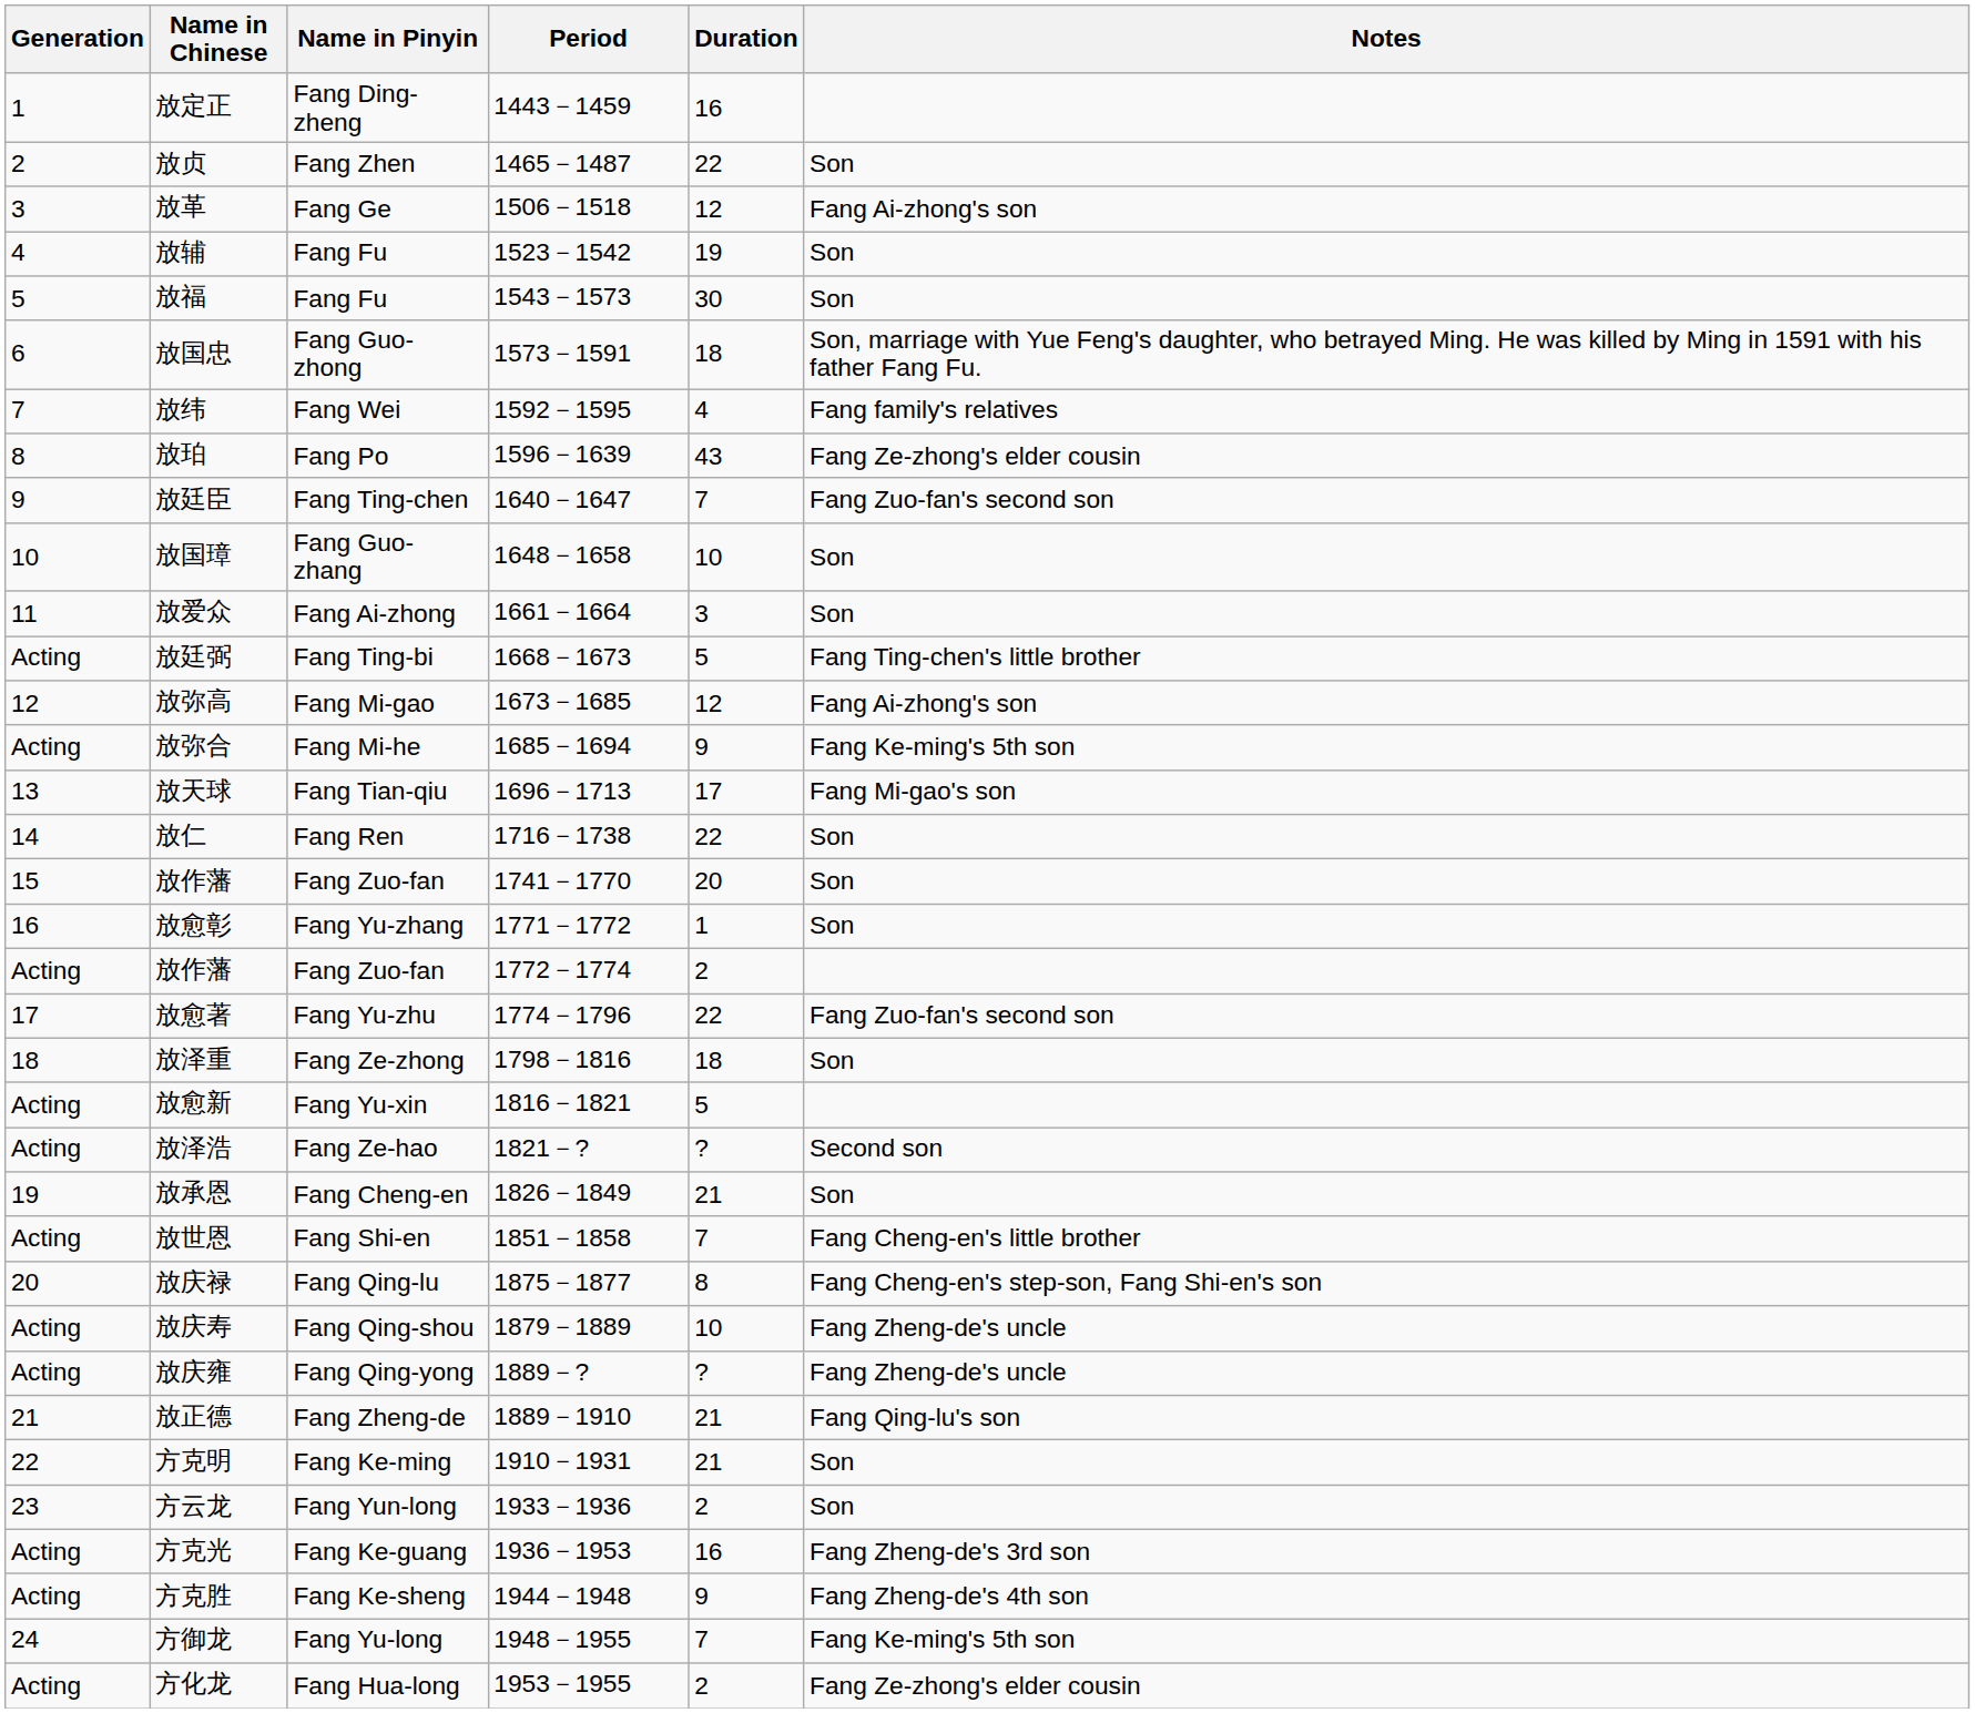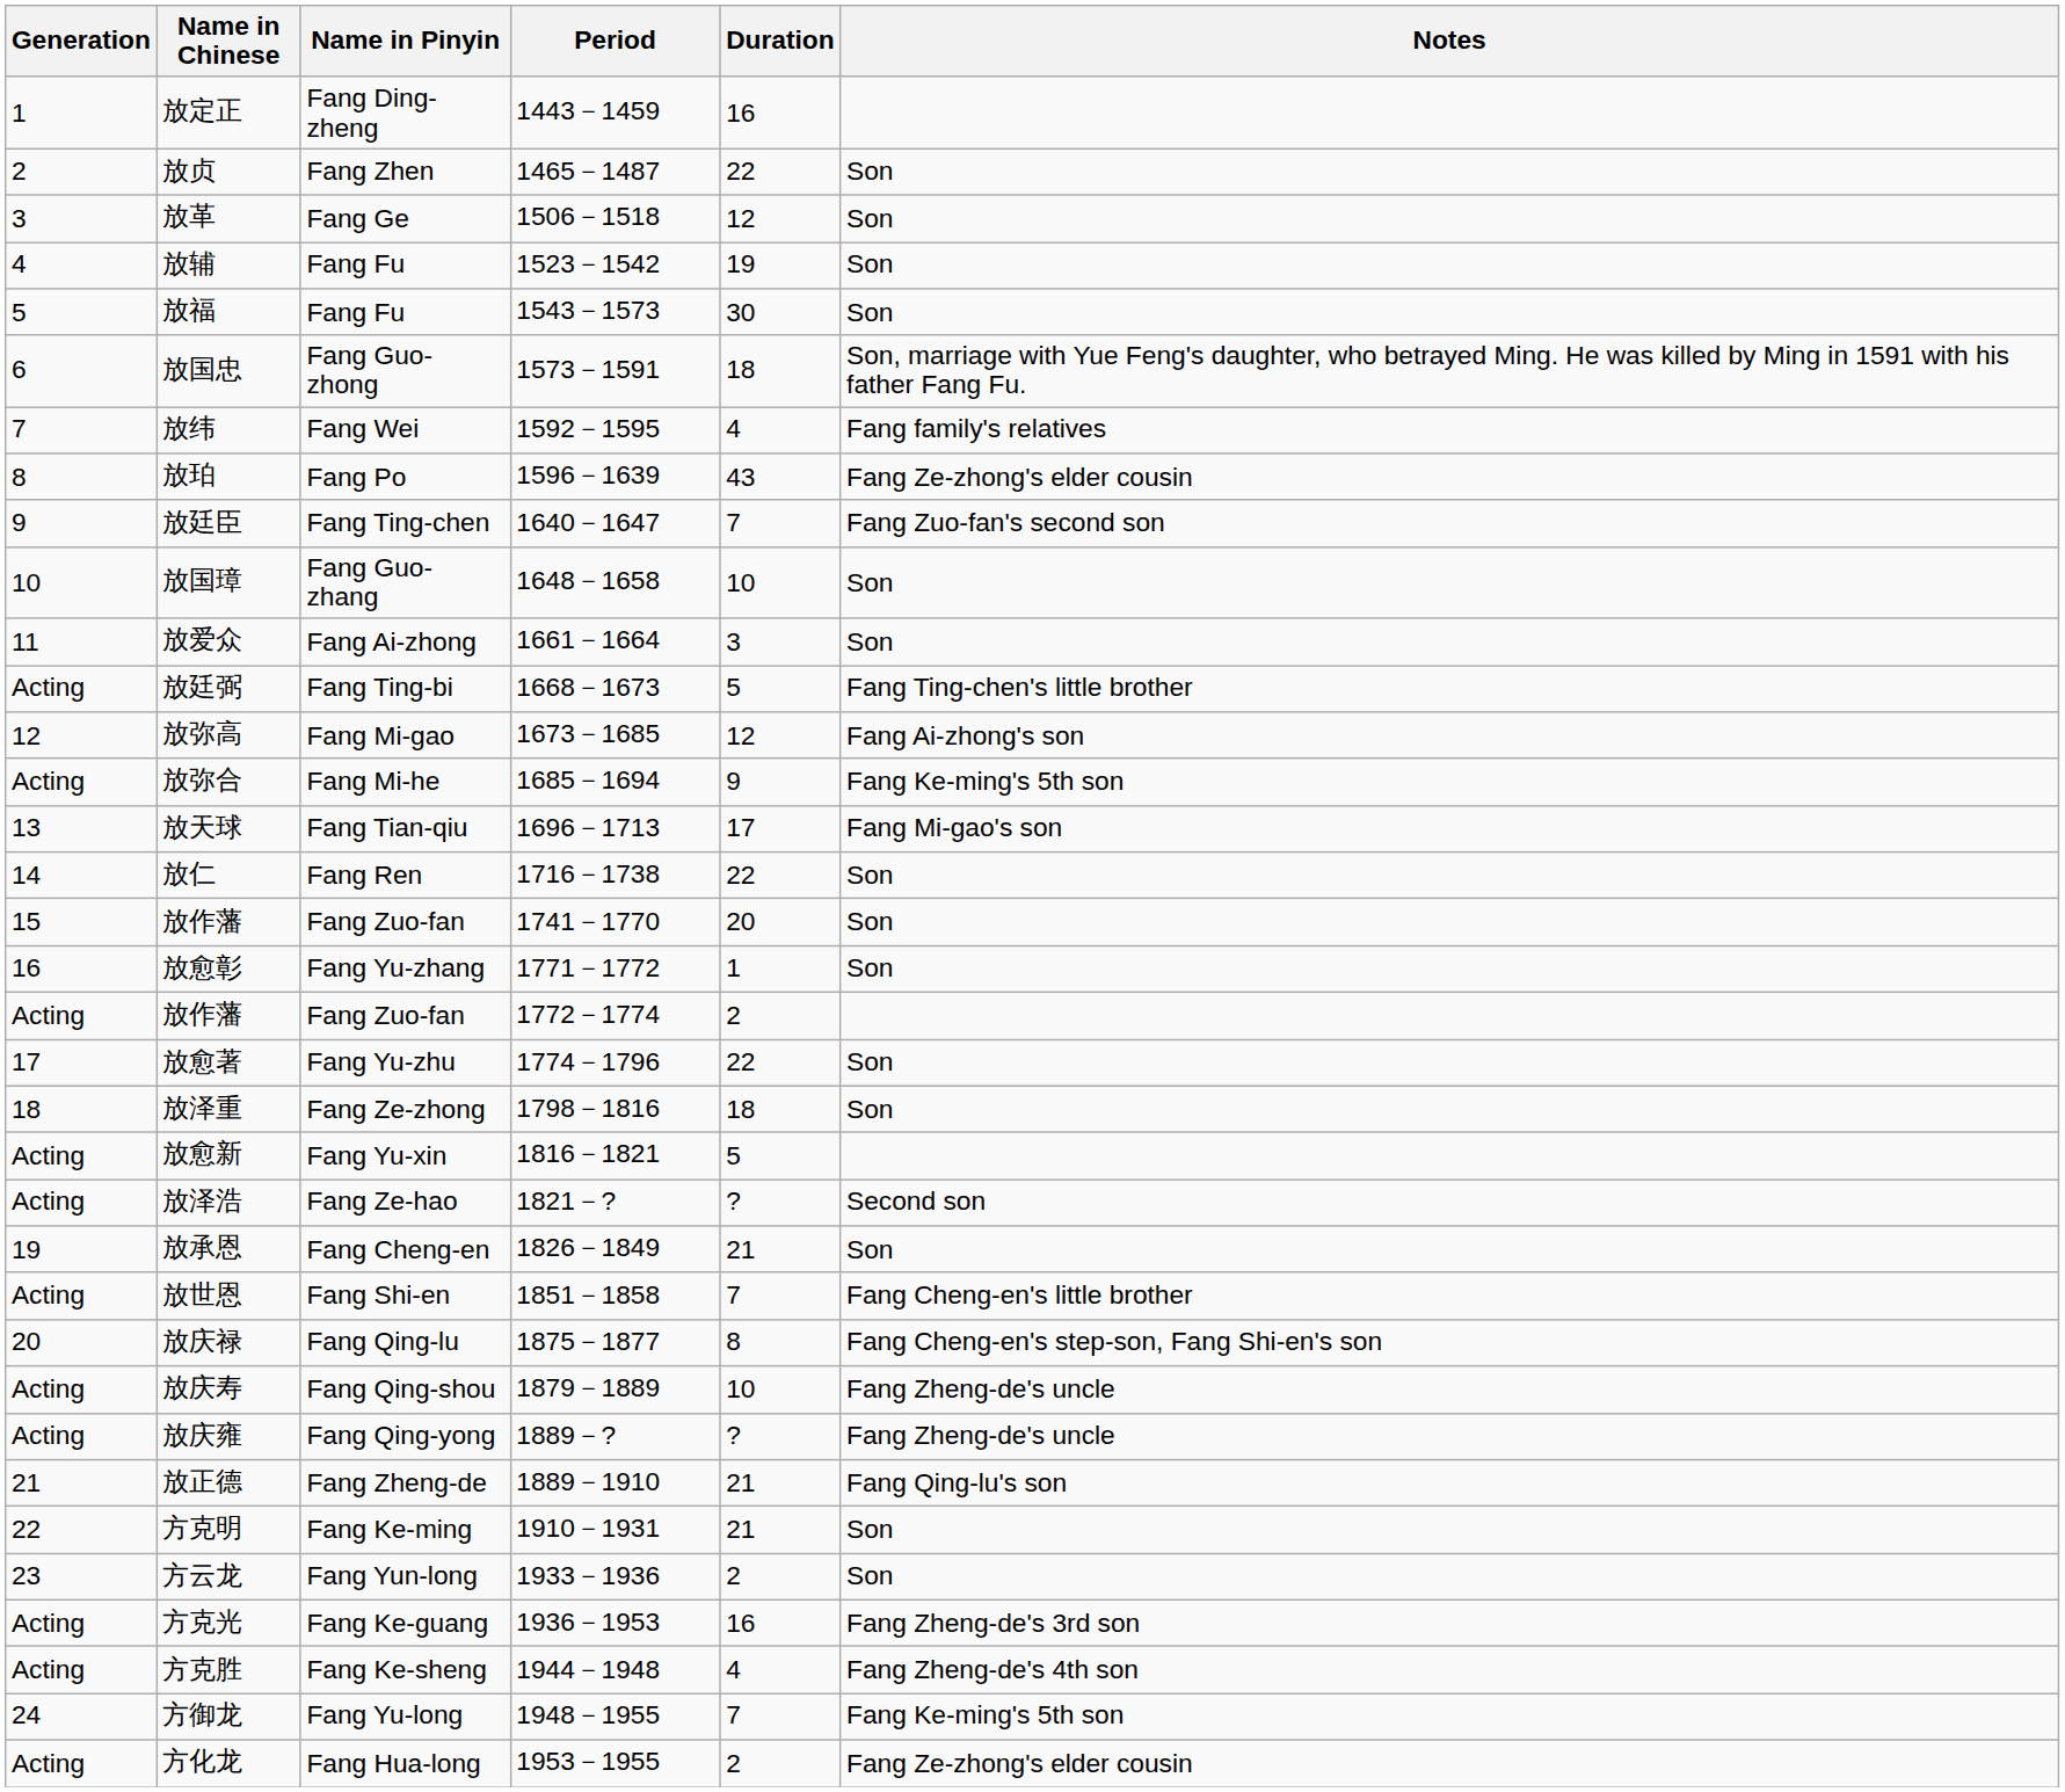放革 | Notes: Fang Ai-zhong's son -> Son
放愈著 | Notes: Fang Zuo-fan's second son -> Son
方克胜 | Duration: 9 -> 4
